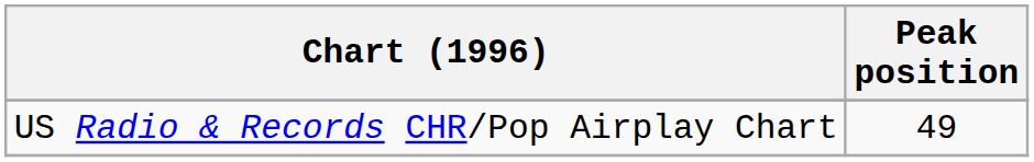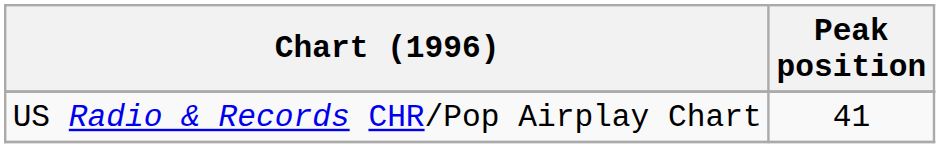US Radio & Records CHR/Pop Airplay Chart | Peak position: 49 -> 41
